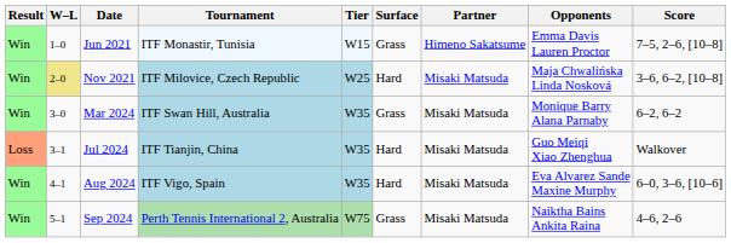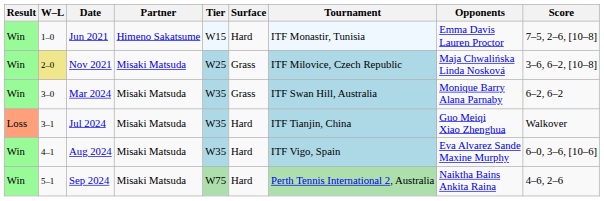columns swapped: Tournament <-> Partner
Jun 2021 | Surface: Grass -> Hard
Nov 2021 | Surface: Hard -> Grass
Sep 2024 | Surface: Grass -> Hard
